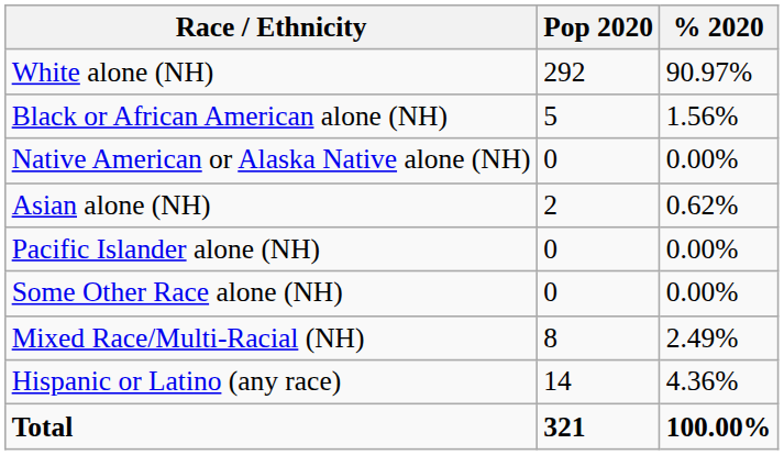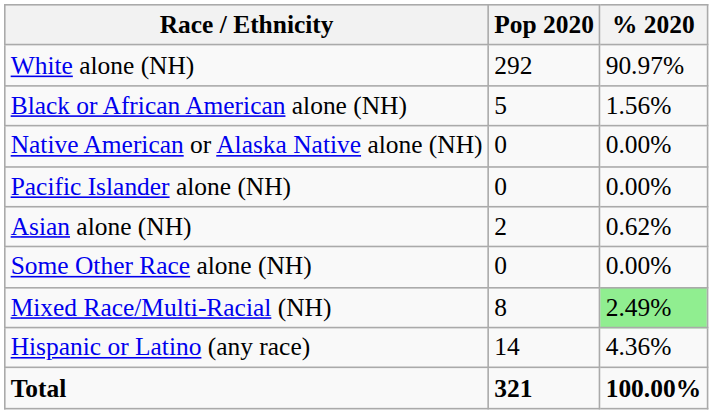rows swapped: Asian alone (NH) <-> Pacific Islander alone (NH)
Mixed Race/Multi-Racial (NH) | % 2020: no background -> lightgreen background
